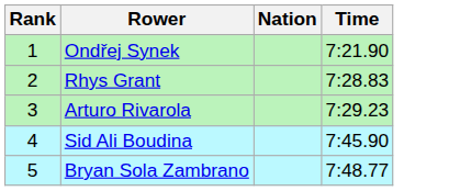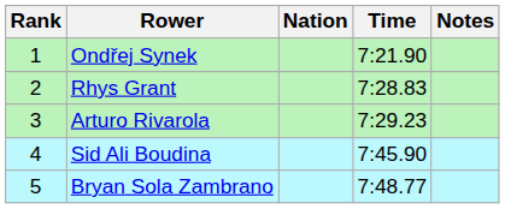+ column: Notes
